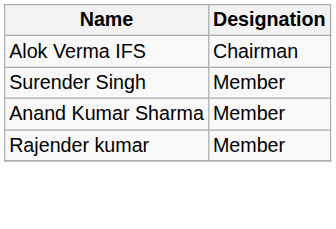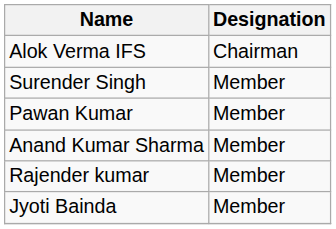+ row: Pawan Kumar | Member
+ row: Jyoti Bainda | Member
